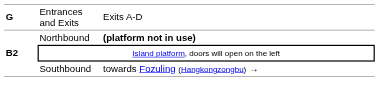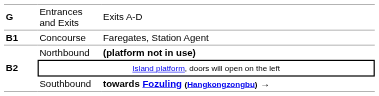+ row: B1 | Concourse | Faregates, Station Agent
Southbound | column 3: normal -> bold
